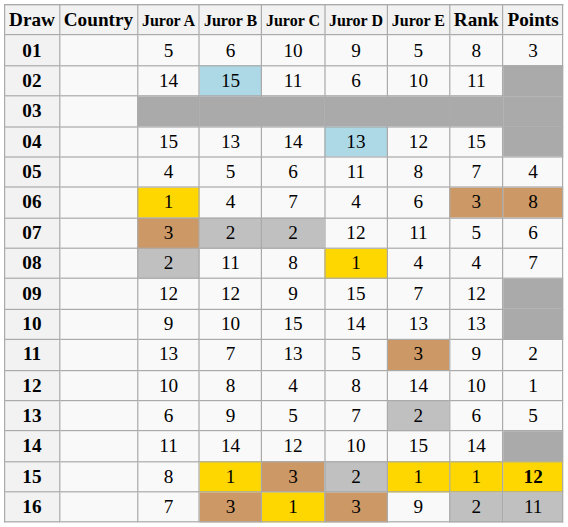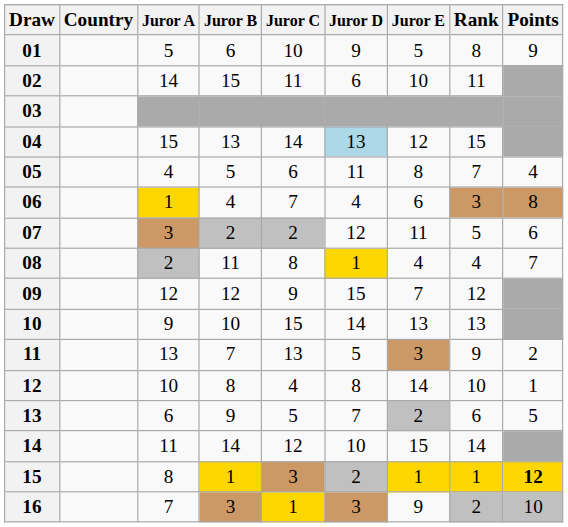01 | Points: 3 -> 9
02 | Juror B: lightblue background -> no background
16 | Points: 11 -> 10
